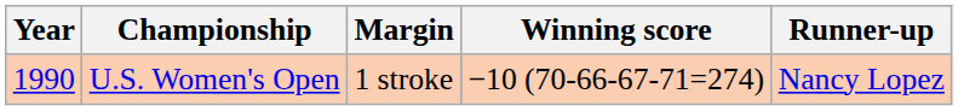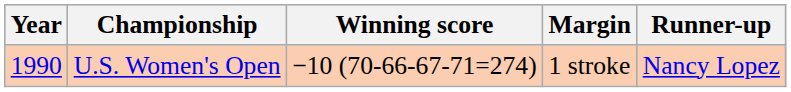columns swapped: Winning score <-> Margin
